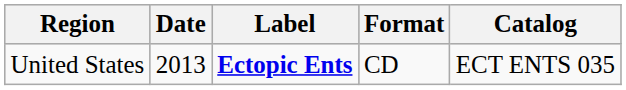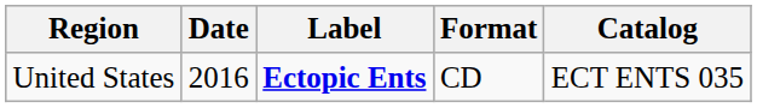United States | Date: 2013 -> 2016
